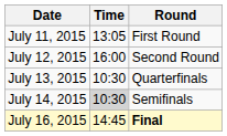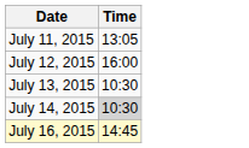- column: Round | First Round | Second Round | Quarterfinals | Semifinals | Final
